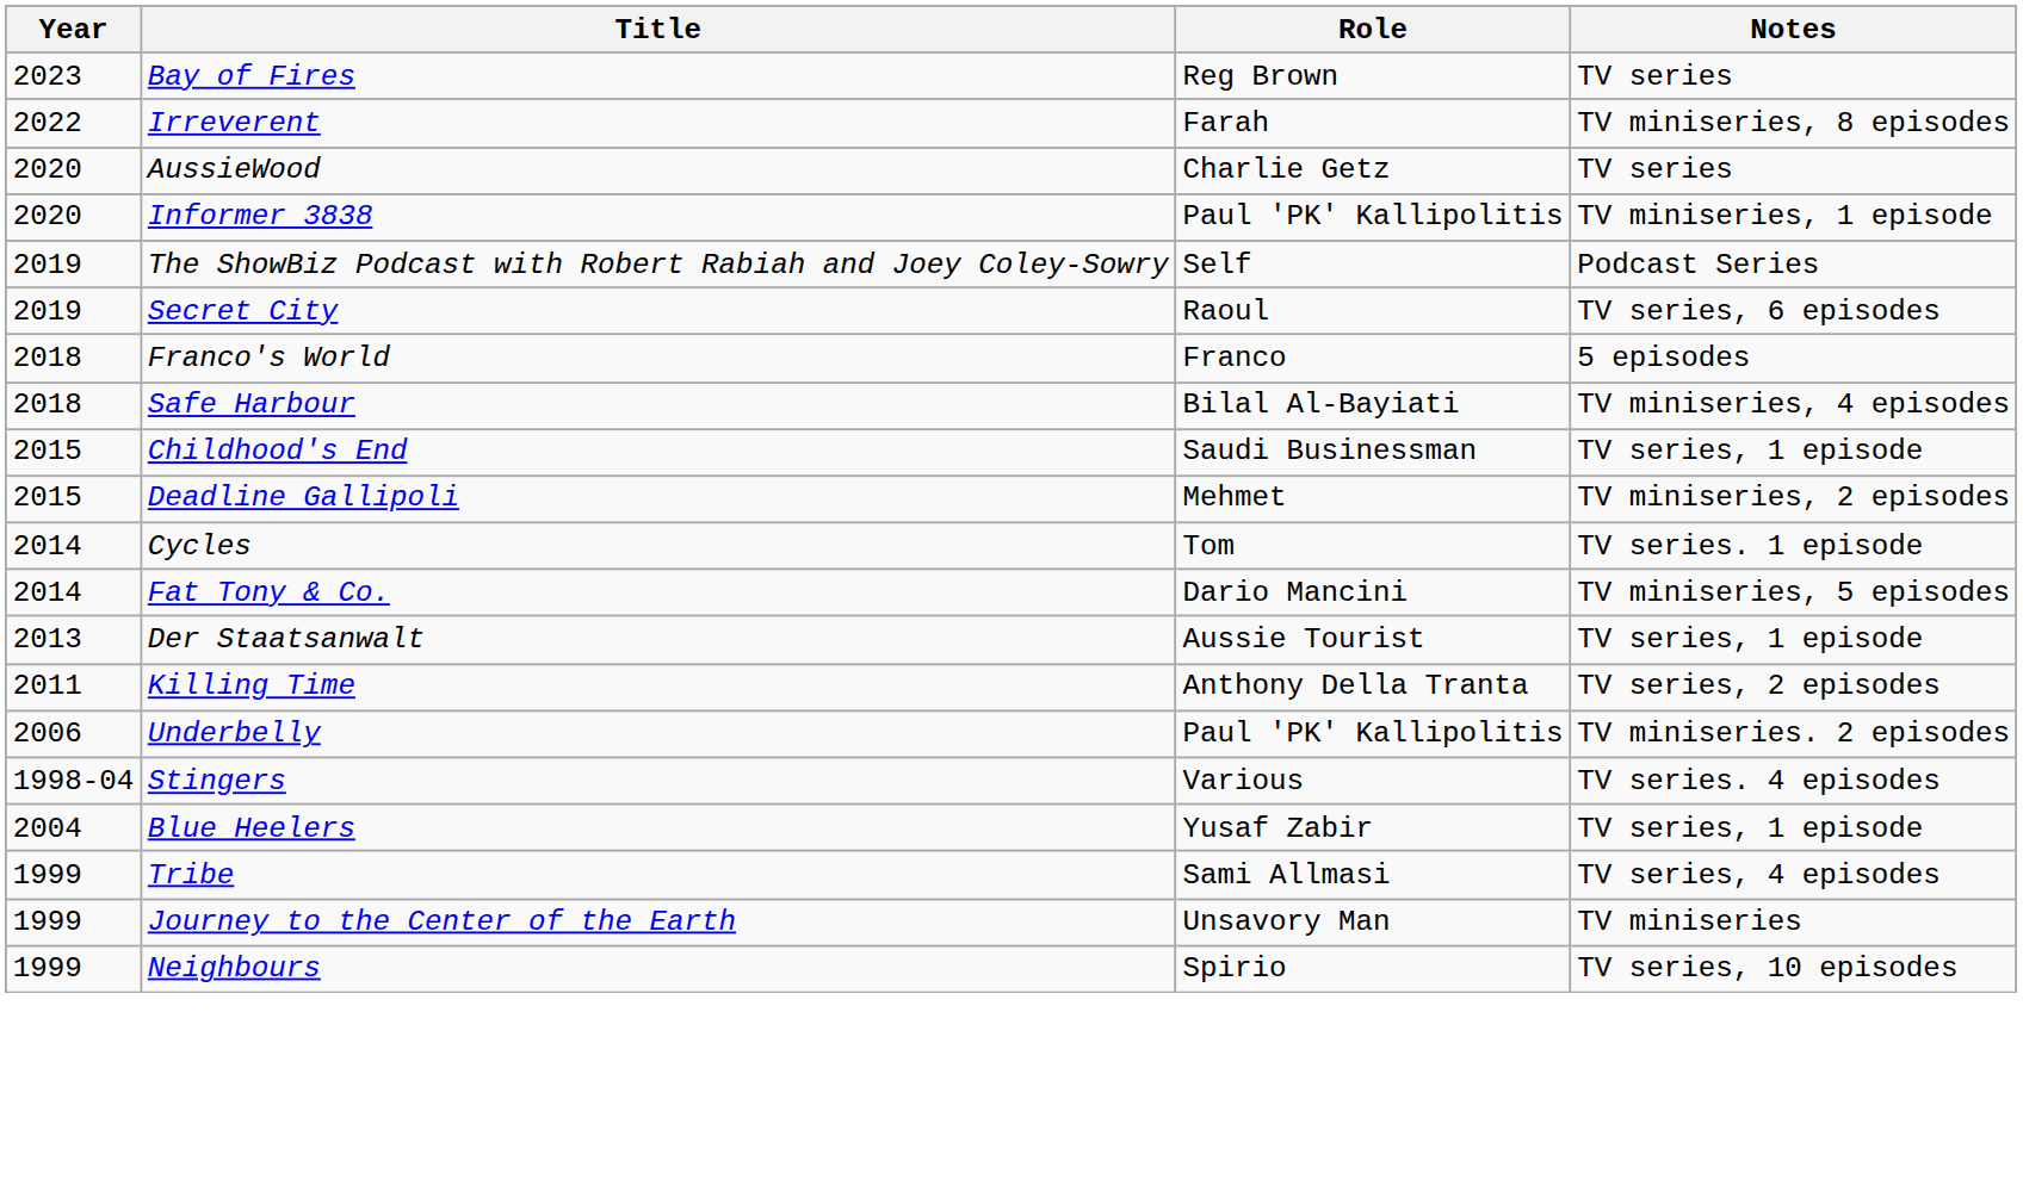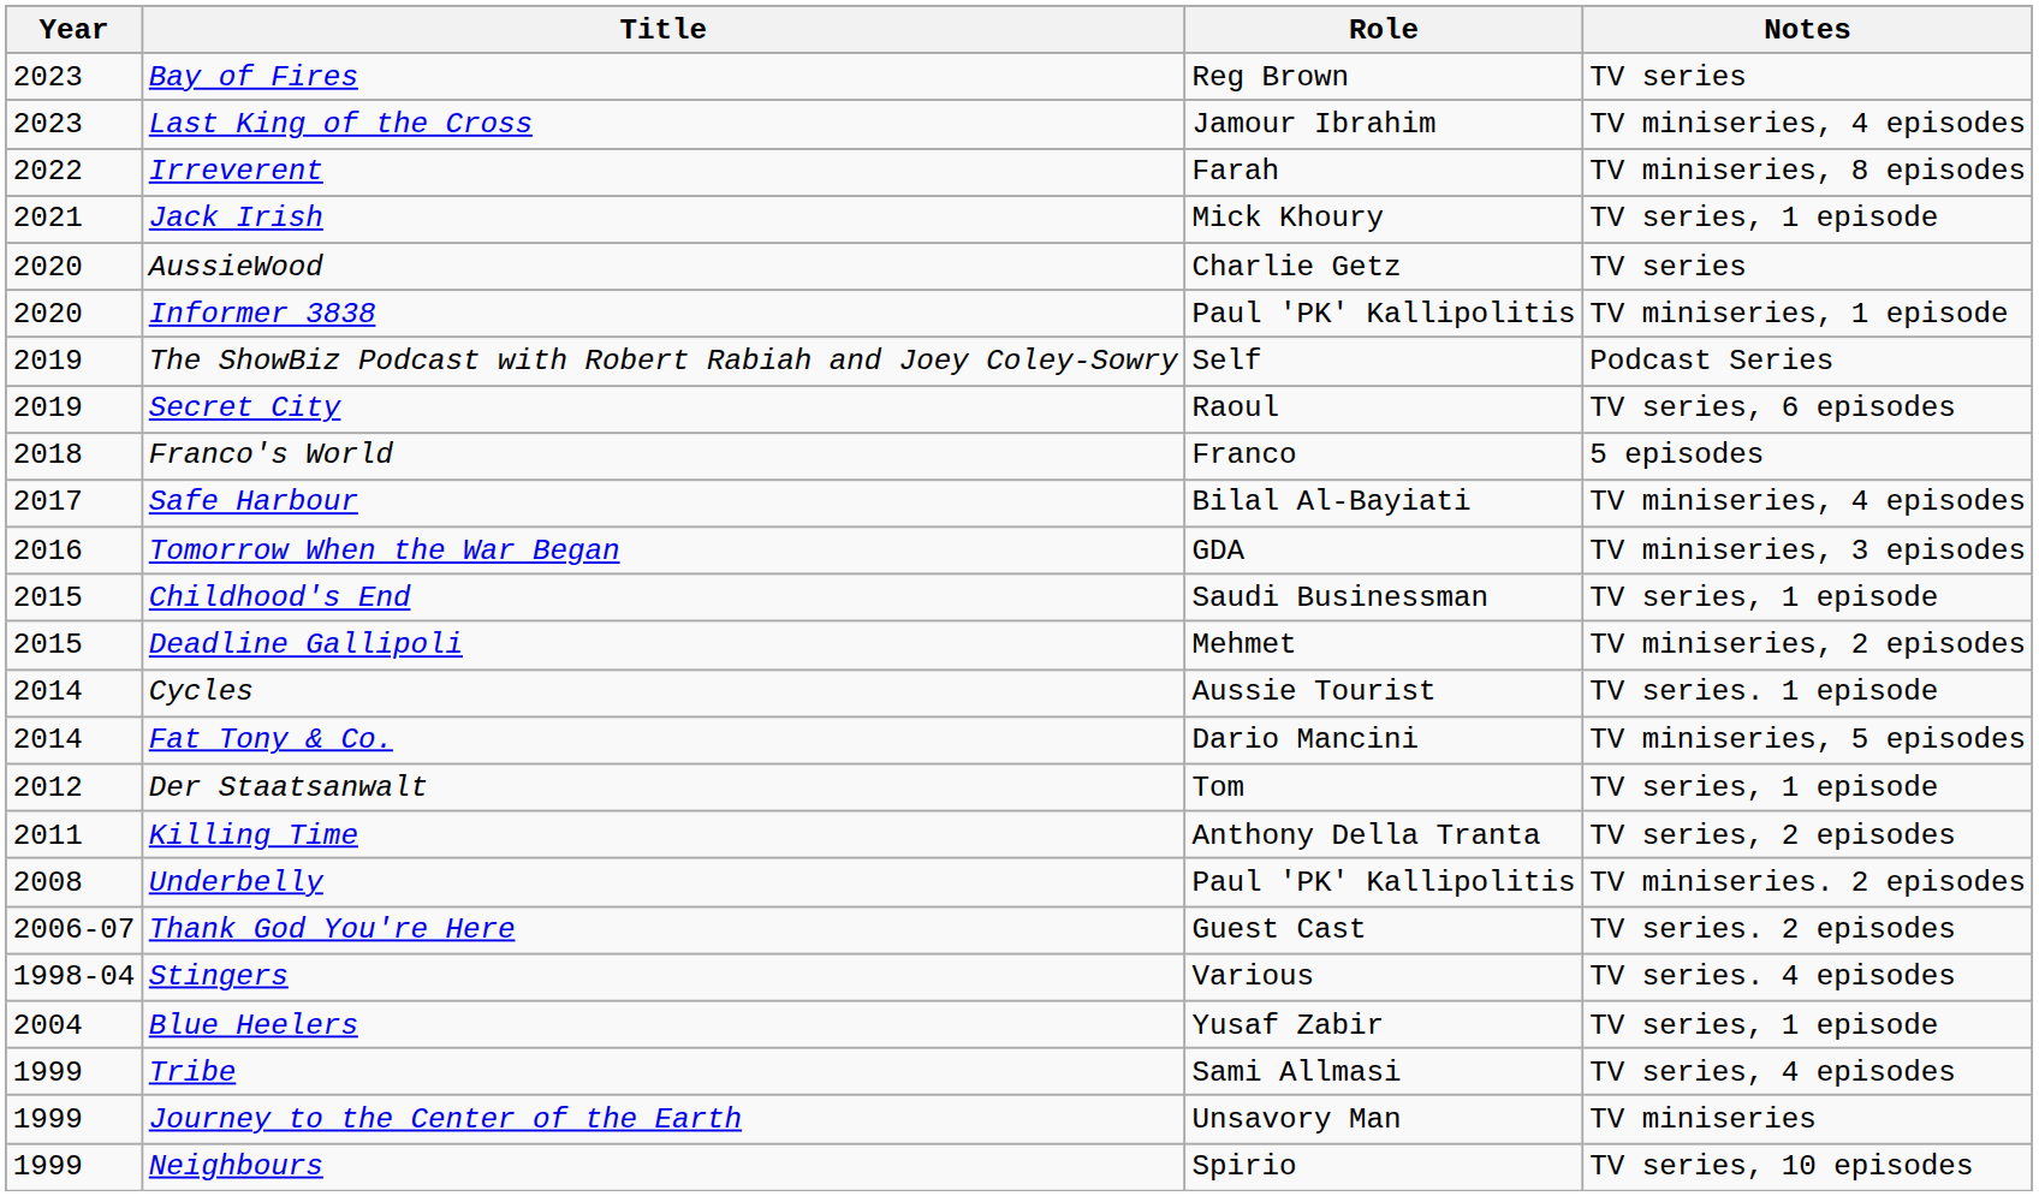+ row: 2023 | Last King of the Cross | Jamour Ibrahim | TV miniseries, 4 episodes
+ row: 2021 | Jack Irish | Mick Khoury | TV series, 1 episode
Safe Harbour | Year: 2018 -> 2017
+ row: 2016 | Tomorrow When the War Began | GDA | TV miniseries, 3 episodes
Cycles | Role: Tom -> Aussie Tourist
Der Staatsanwalt | Year: 2013 -> 2012
Der Staatsanwalt | Role: Aussie Tourist -> Tom
Underbelly | Year: 2006 -> 2008
+ row: 2006-07 | Thank God You're Here | Guest Cast | TV series. 2 episodes
